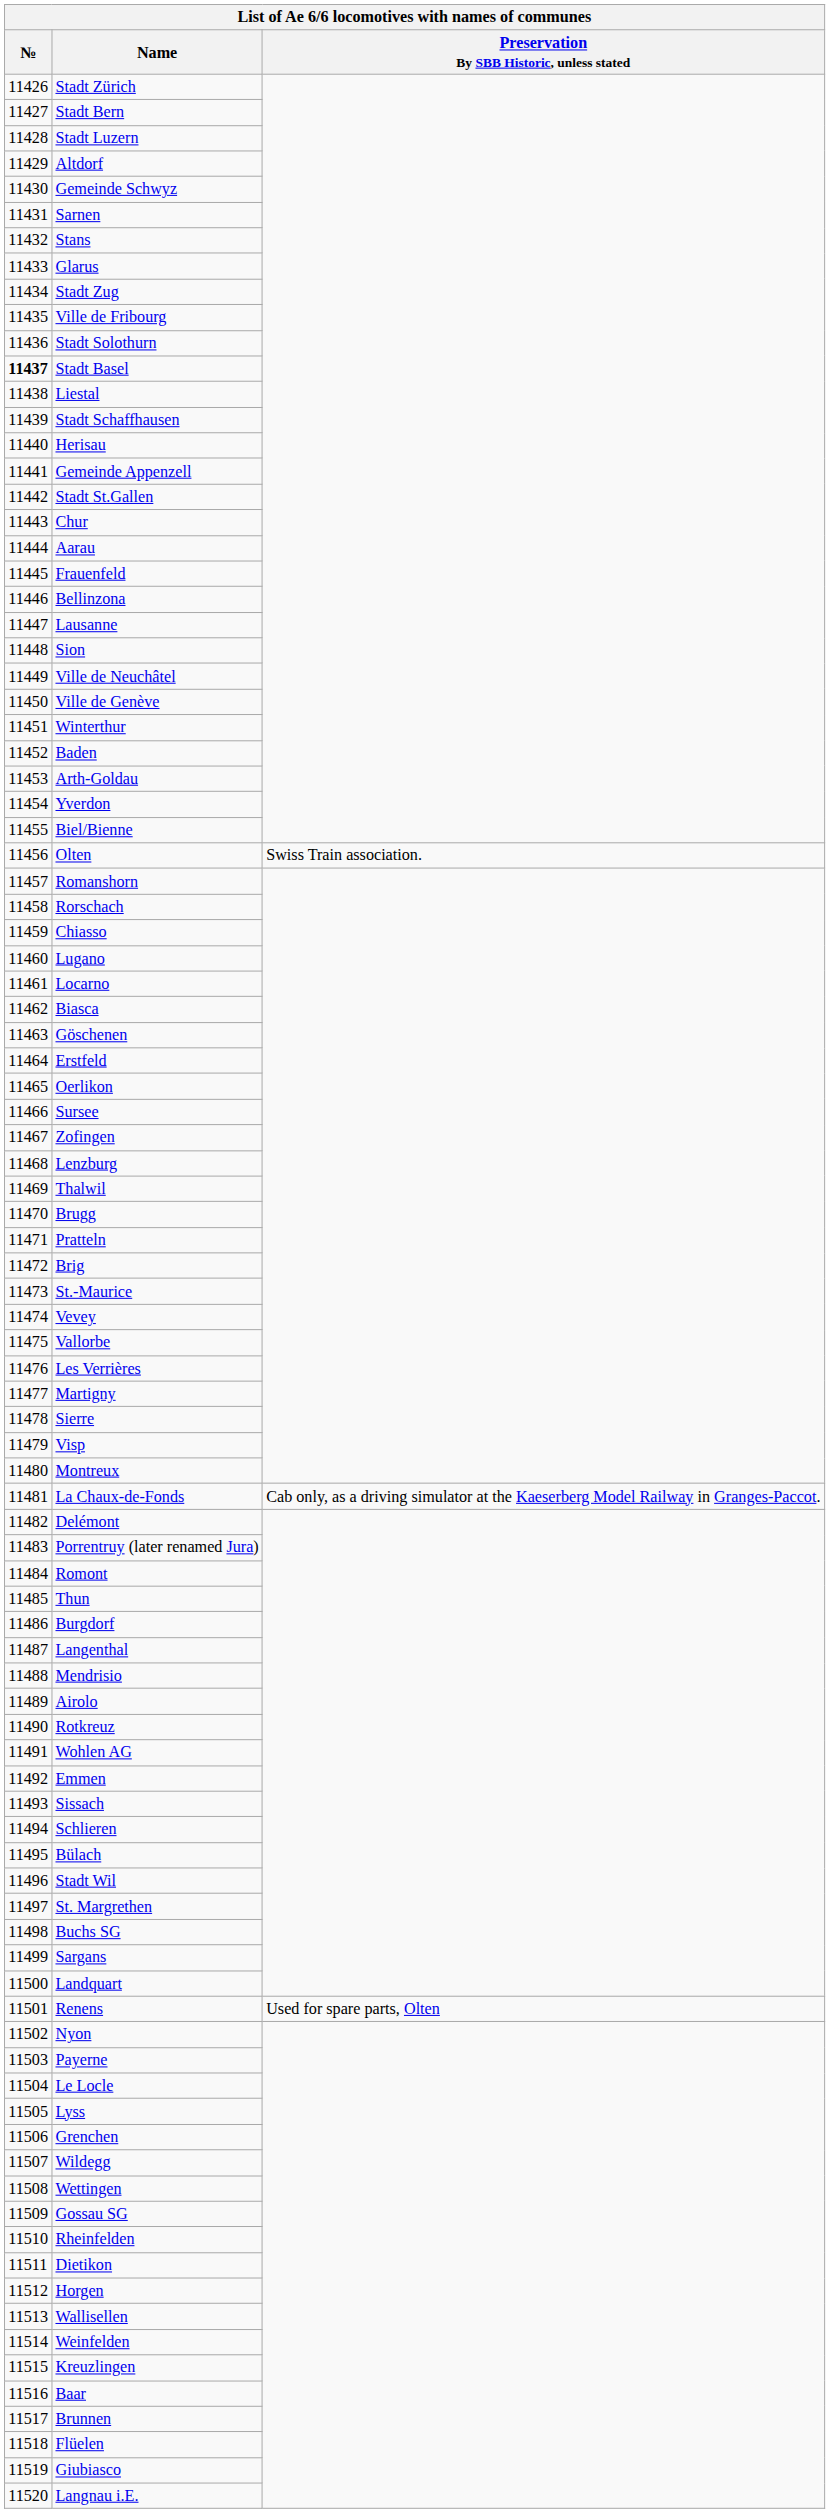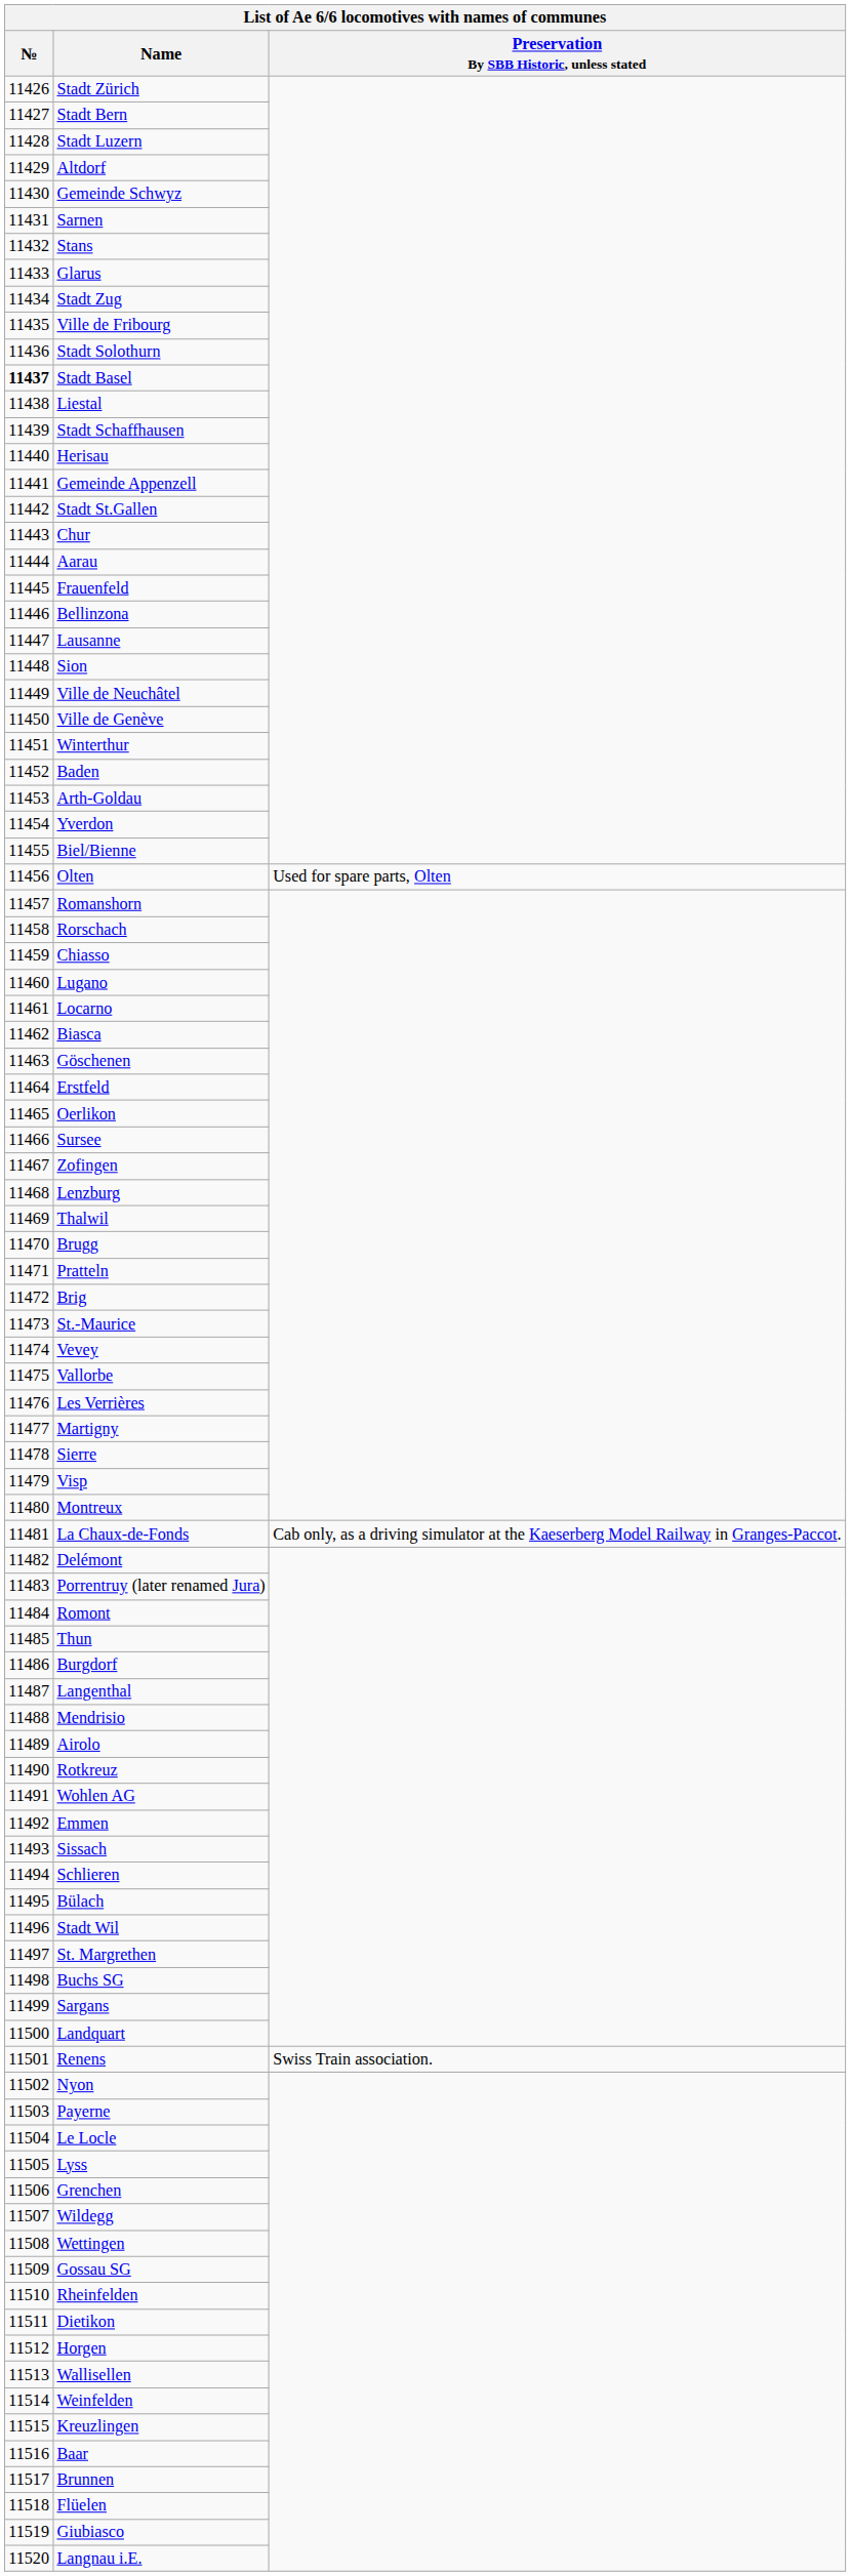Olten | Preservation By SBB Historic, unless stated: Swiss Train association. -> Used for spare parts, Olten
Renens | Preservation By SBB Historic, unless stated: Used for spare parts, Olten -> Swiss Train association.
